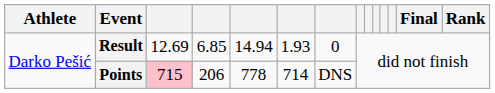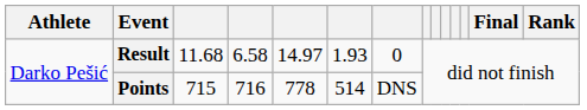Result | column 3: 12.69 -> 11.68
Result | column 4: 6.85 -> 6.58
Result | column 5: 14.94 -> 14.97
Points | column 3: pink background -> no background
Points | column 4: 206 -> 716
Points | column 6: 714 -> 514
